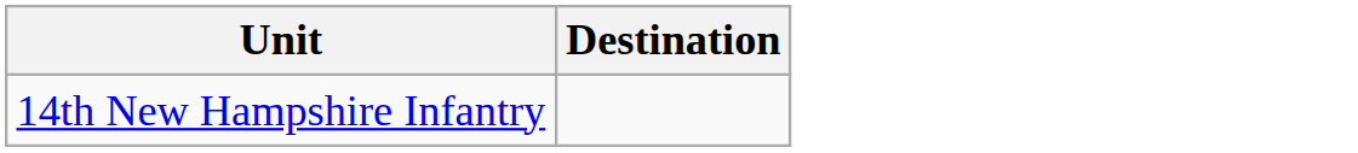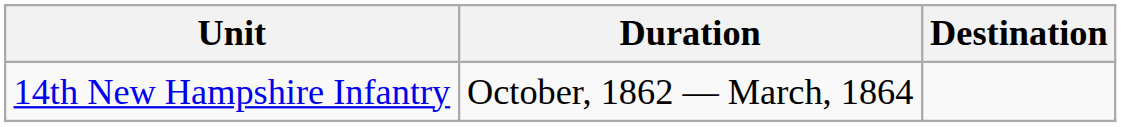+ column: Duration | October, 1862 — March, 1864
